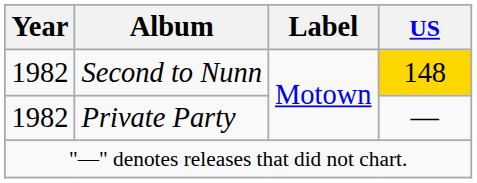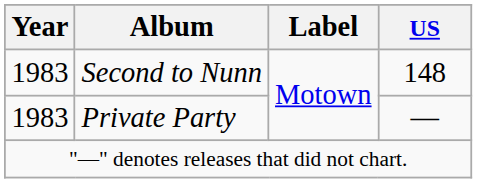Second to Nunn | Year: 1982 -> 1983
Second to Nunn | US: gold background -> no background
Private Party | Year: 1982 -> 1983
